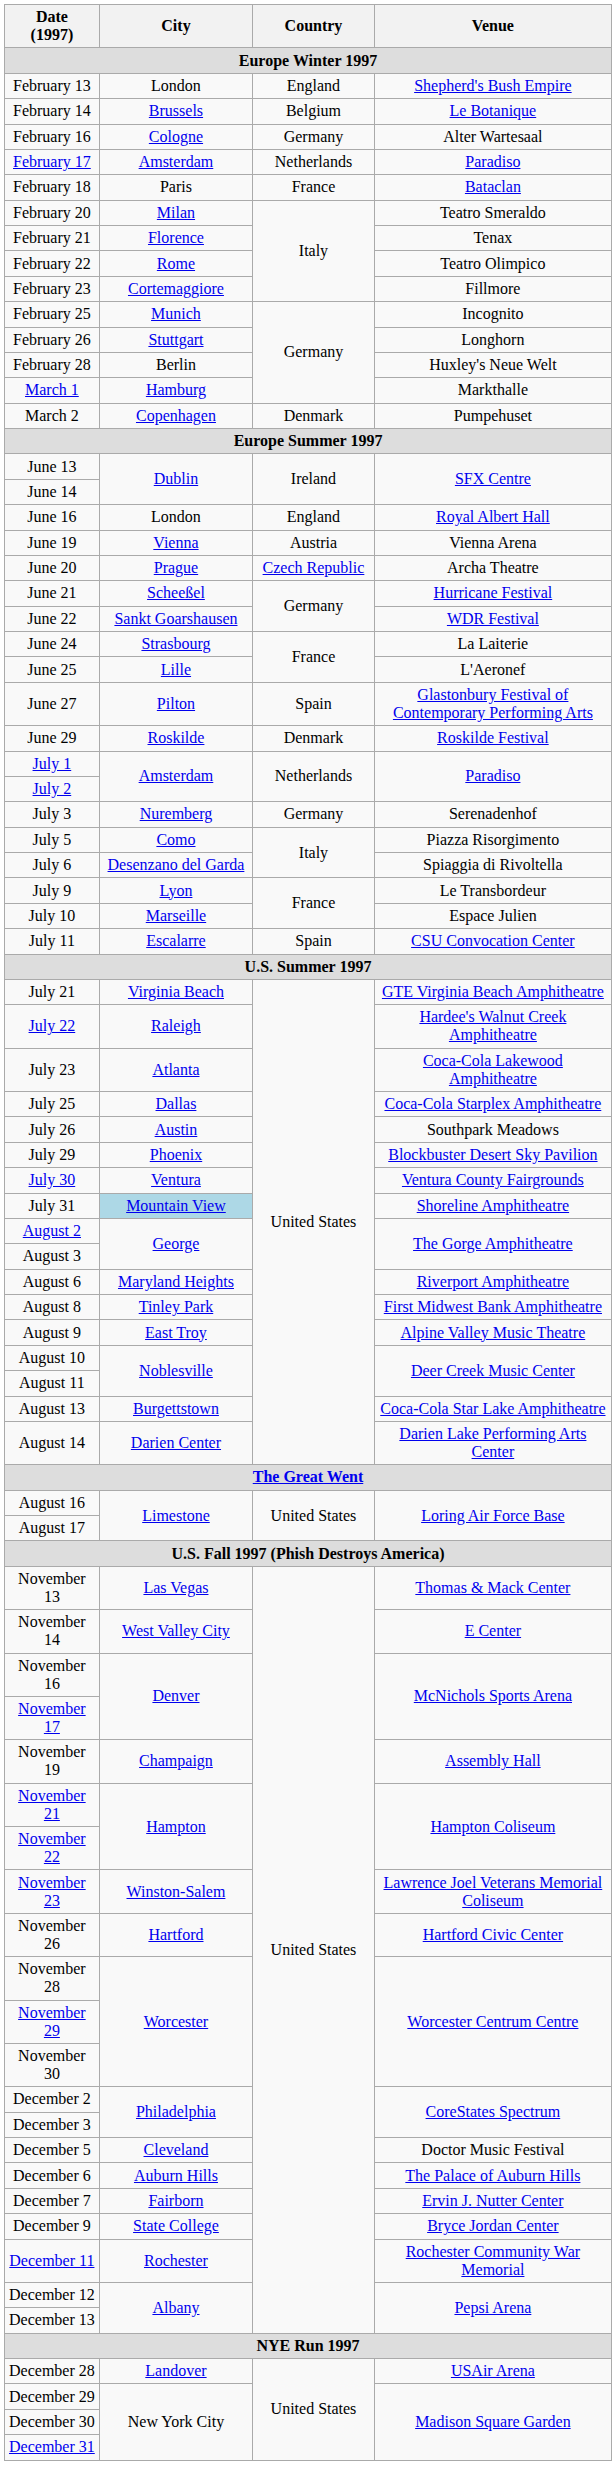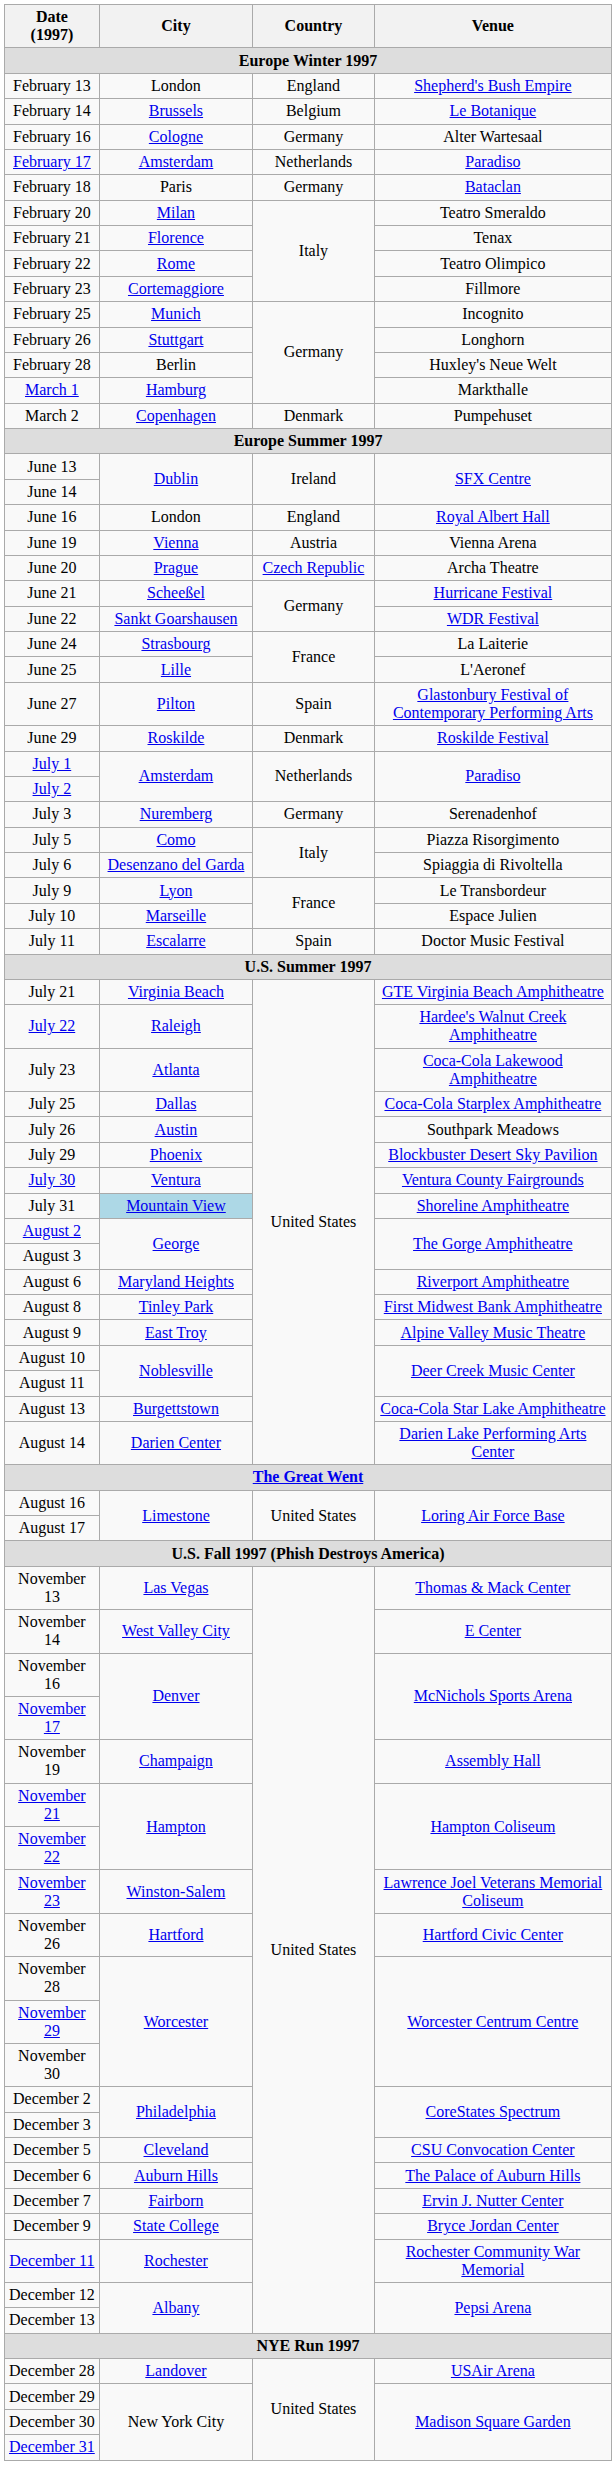February 18 | Country: France -> Germany
July 11 | Venue: CSU Convocation Center -> Doctor Music Festival
December 5 | Venue: Doctor Music Festival -> CSU Convocation Center
